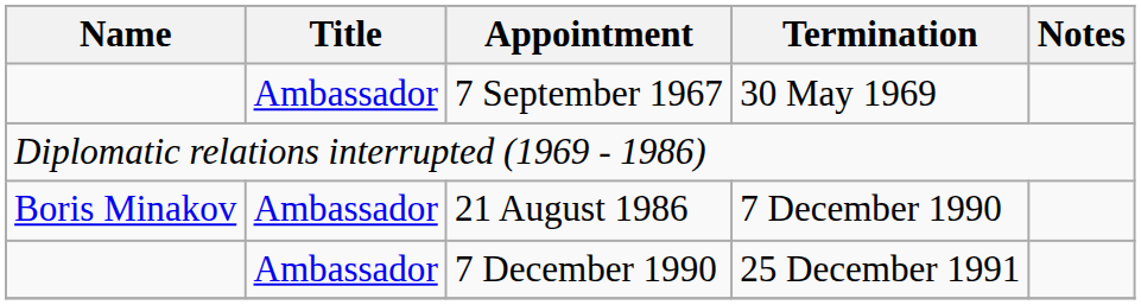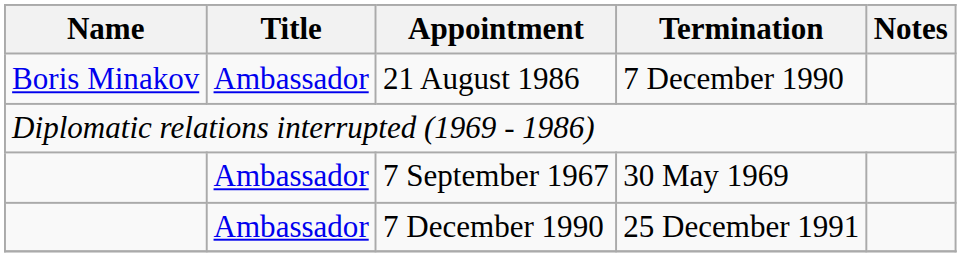rows swapped: 7 September 1967 <-> 21 August 1986
